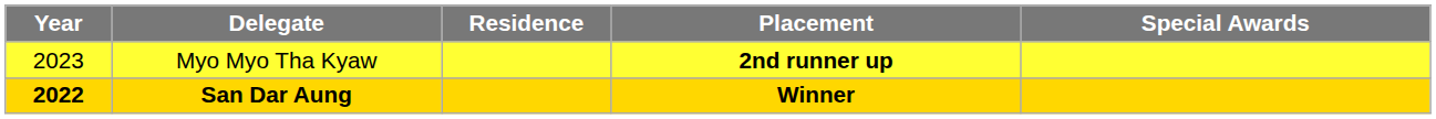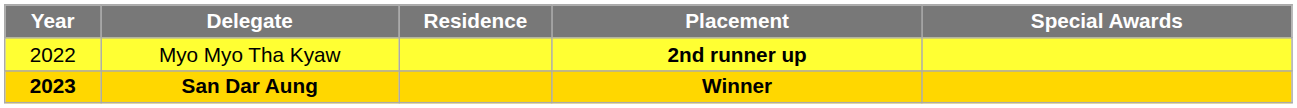Myo Myo Tha Kyaw | Year: 2023 -> 2022
San Dar Aung | Year: 2022 -> 2023
